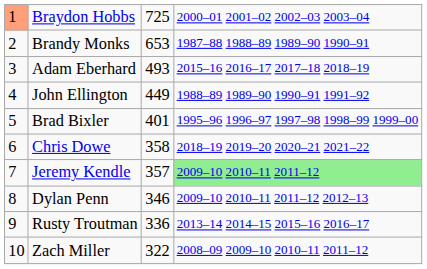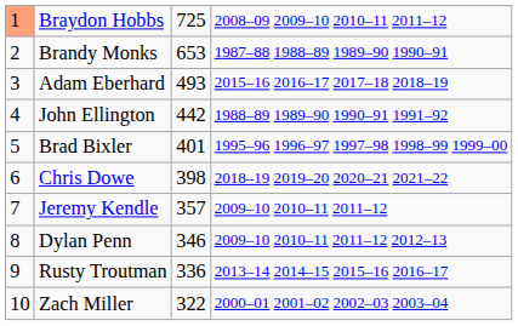Braydon Hobbs | column 4: 2000–01 2001–02 2002–03 2003–04 -> 2008–09 2009–10 2010–11 2011–12
John Ellington | column 3: 449 -> 442
Chris Dowe | column 3: 358 -> 398
Jeremy Kendle | column 4: lightgreen background -> no background
Zach Miller | column 4: 2008–09 2009–10 2010–11 2011–12 -> 2000–01 2001–02 2002–03 2003–04
